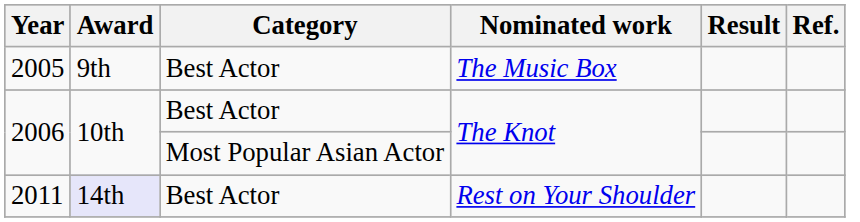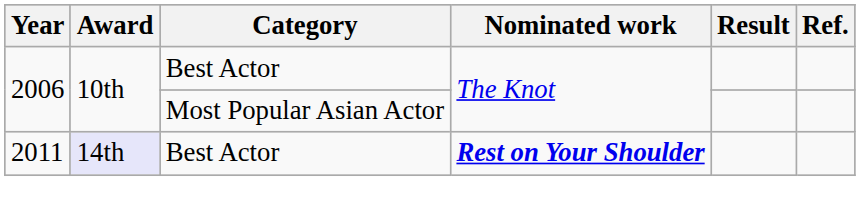- row: 2005 | 9th | Best Actor | The Music Box
2011 | Nominated work: normal -> bold
